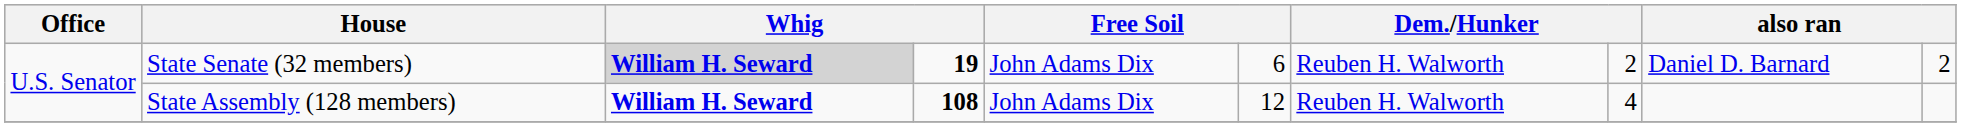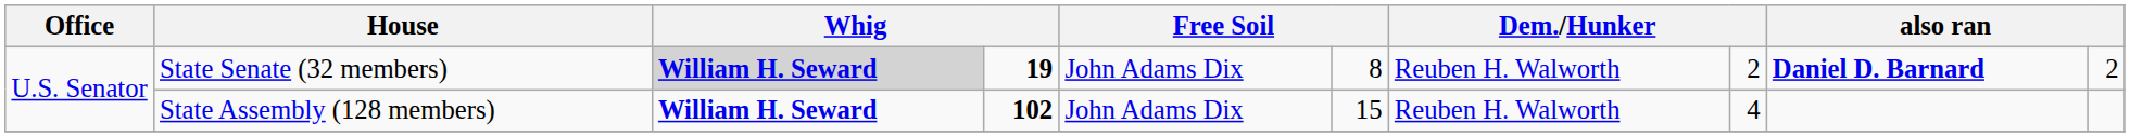State Senate (32 members) | column 6: 6 -> 8
State Senate (32 members) | column 9: normal -> bold
State Assembly (128 members) | column 4: 108 -> 102
State Assembly (128 members) | column 6: 12 -> 15
